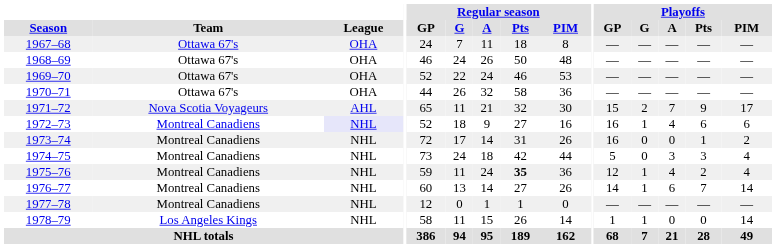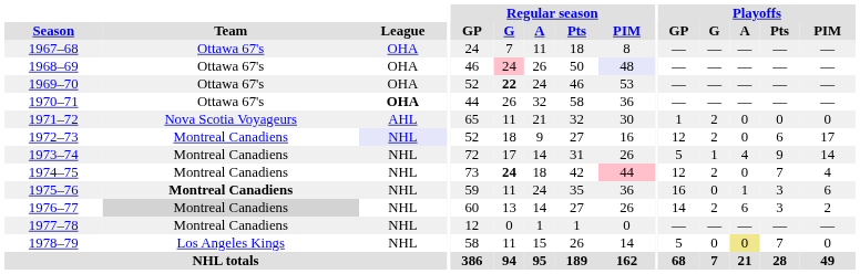1968–69 | Regular season / G: no background -> pink background
1968–69 | Regular season / PIM: no background -> lavender background
1969–70 | Regular season / G: normal -> bold
1970–71 | League: normal -> bold
1971–72 | Playoffs / GP: 15 -> 1
1971–72 | Playoffs / A: 7 -> 0
1971–72 | Playoffs / Pts: 9 -> 0
1971–72 | Playoffs / PIM: 17 -> 0
1972–73 | Playoffs / GP: 16 -> 12
1972–73 | Playoffs / G: 1 -> 2
1972–73 | Playoffs / A: 4 -> 0
1972–73 | Playoffs / PIM: 6 -> 17
1973–74 | Playoffs / GP: 16 -> 5
1973–74 | Playoffs / G: 0 -> 1
1973–74 | Playoffs / A: 0 -> 4
1973–74 | Playoffs / Pts: 1 -> 9
1973–74 | Playoffs / PIM: 2 -> 14
1974–75 | Regular season / G: normal -> bold
1974–75 | Regular season / PIM: no background -> pink background
1974–75 | Playoffs / GP: 5 -> 12
1974–75 | Playoffs / G: 0 -> 2
1974–75 | Playoffs / A: 3 -> 0
1974–75 | Playoffs / Pts: 3 -> 7
1975–76 | Team: normal -> bold
1975–76 | Regular season / Pts: bold -> normal
1975–76 | Playoffs / GP: 12 -> 16
1975–76 | Playoffs / G: 1 -> 0
1975–76 | Playoffs / A: 4 -> 1
1975–76 | Playoffs / Pts: 2 -> 3
1975–76 | Playoffs / PIM: 4 -> 6
1976–77 | Team: no background -> lightgrey background
1976–77 | Playoffs / G: 1 -> 2
1976–77 | Playoffs / Pts: 7 -> 3
1976–77 | Playoffs / PIM: 14 -> 2
1978–79 | Playoffs / GP: 1 -> 5
1978–79 | Playoffs / G: 1 -> 0
1978–79 | Playoffs / A: no background -> khaki background
1978–79 | Playoffs / Pts: 0 -> 7
1978–79 | Playoffs / PIM: 14 -> 0
